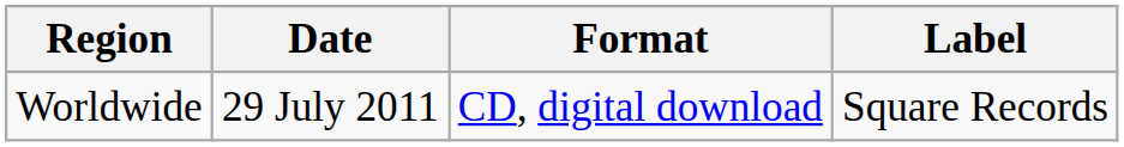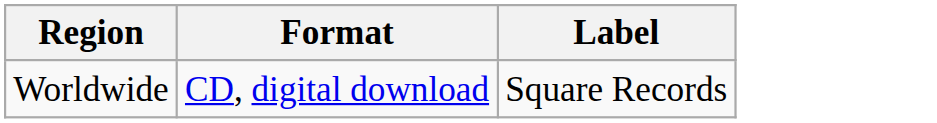- column: Date | 29 July 2011
